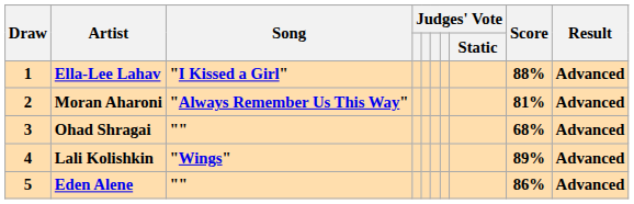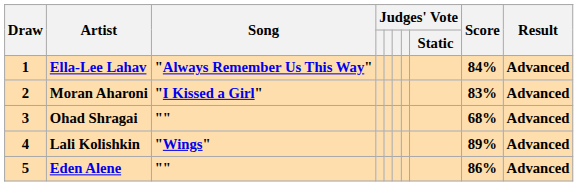Ella-Lee Lahav | Song: "I Kissed a Girl" -> "Always Remember Us This Way"
Ella-Lee Lahav | Score: 88% -> 84%
Moran Aharoni | Song: "Always Remember Us This Way" -> "I Kissed a Girl"
Moran Aharoni | Score: 81% -> 83%
